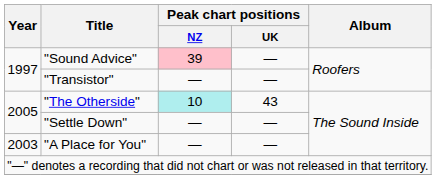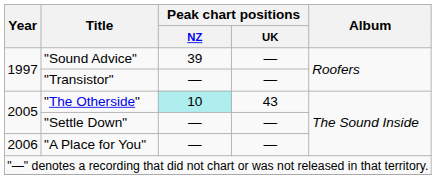"Sound Advice" | Peak chart positions / NZ: pink background -> no background
"A Place for You" | Year: 2003 -> 2006
